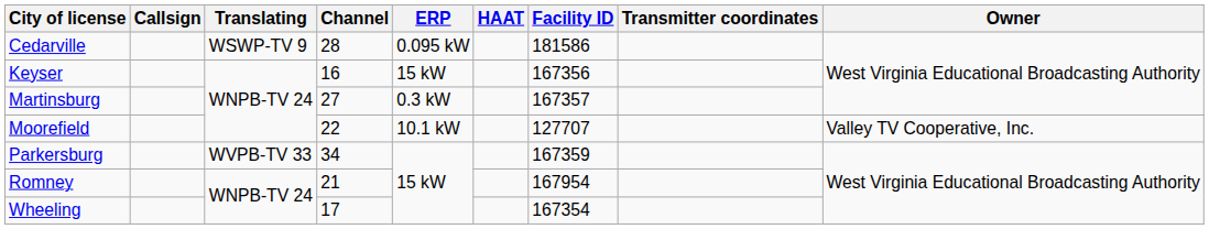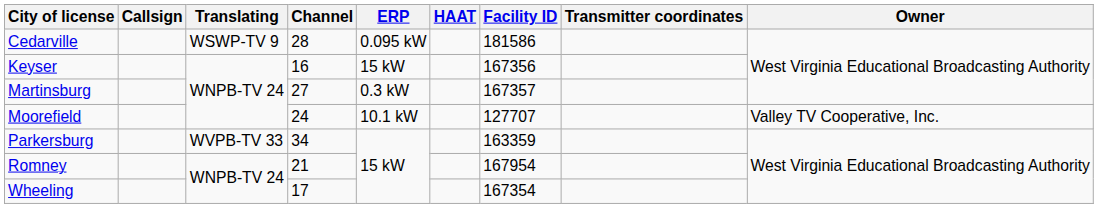Moorefield | Channel: 22 -> 24
Parkersburg | Facility ID: 167359 -> 163359
